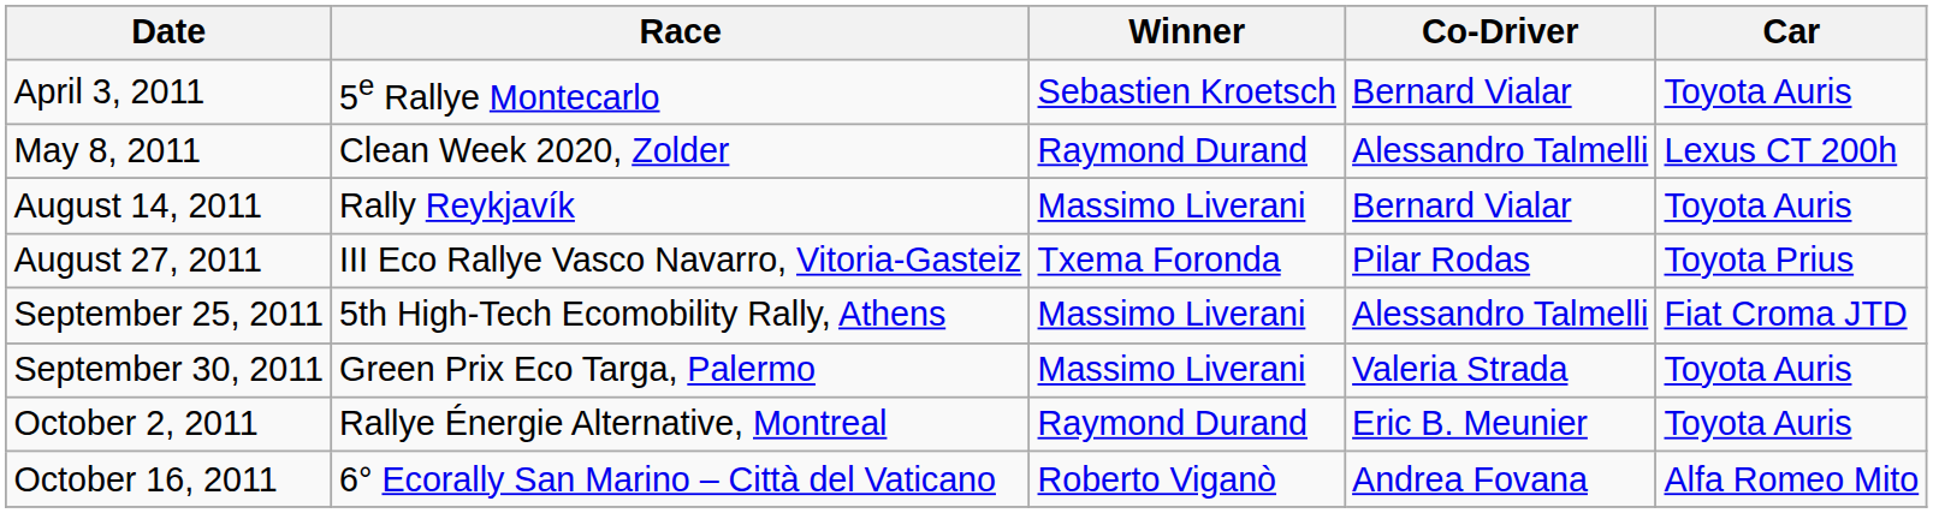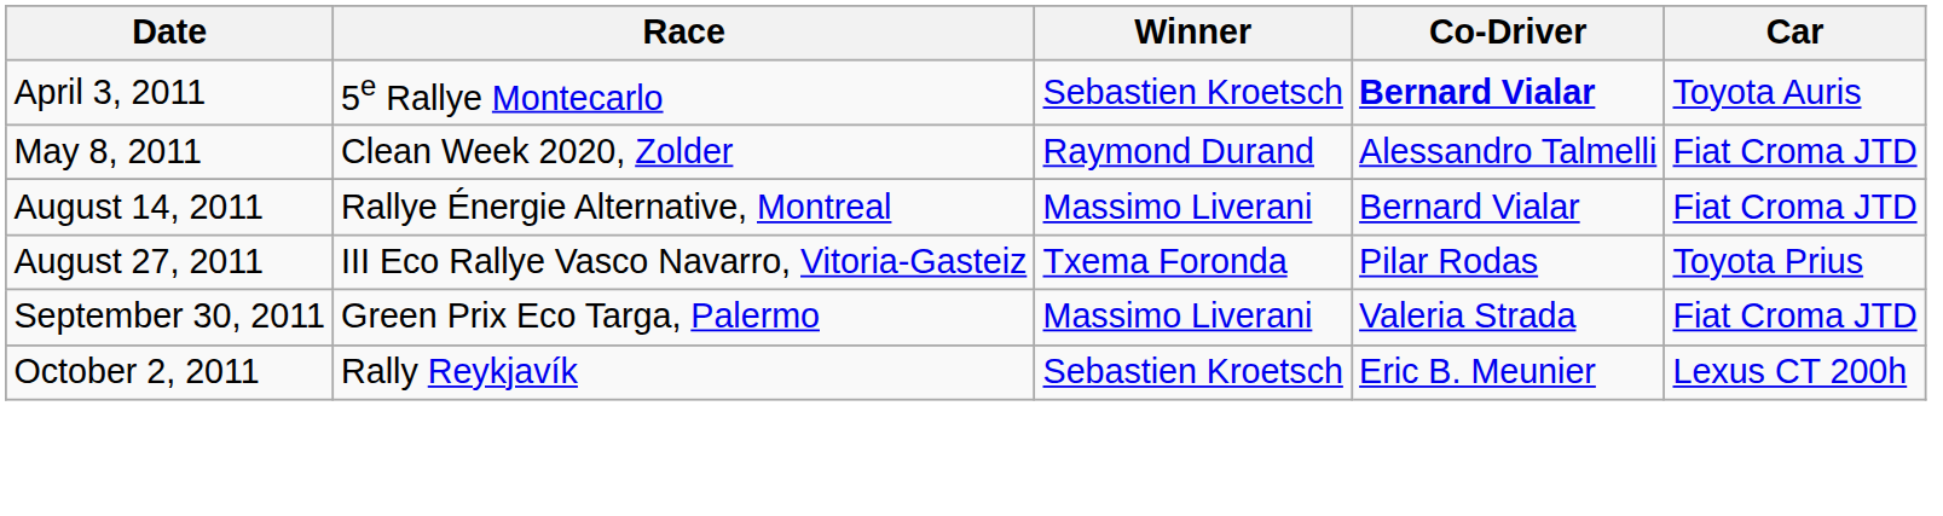April 3, 2011 | Co-Driver: normal -> bold
May 8, 2011 | Car: Lexus CT 200h -> Fiat Croma JTD
August 14, 2011 | Race: Rally Reykjavík -> Rallye Énergie Alternative, Montreal
August 14, 2011 | Car: Toyota Auris -> Fiat Croma JTD
- row: September 25, 2011 | 5th High-Tech Ecomobility Rally, Athens | Massimo Liverani | Alessandro Talmelli | Fiat Croma JTD
September 30, 2011 | Car: Toyota Auris -> Fiat Croma JTD
October 2, 2011 | Race: Rallye Énergie Alternative, Montreal -> Rally Reykjavík
October 2, 2011 | Winner: Raymond Durand -> Sebastien Kroetsch
October 2, 2011 | Car: Toyota Auris -> Lexus CT 200h
- row: October 16, 2011 | 6° Ecorally San Marino – Città del Vaticano | Roberto Viganò | Andrea Fovana | Alfa Romeo Mito
